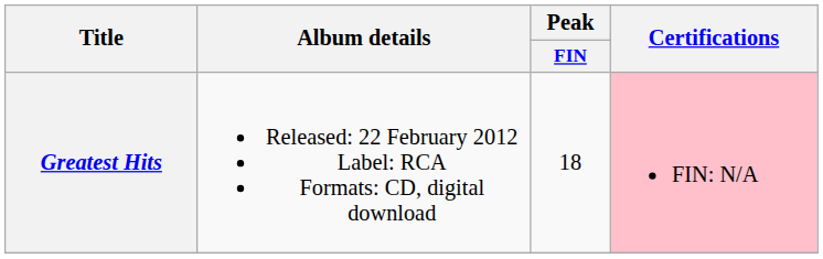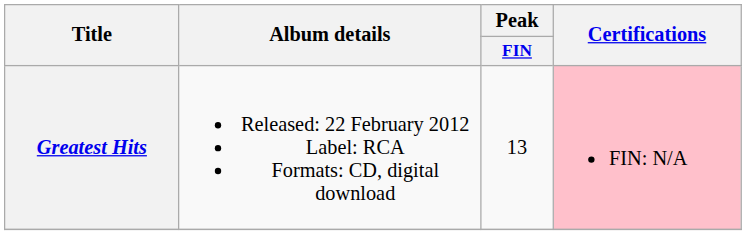Greatest Hits | Peak / FIN: 18 -> 13
